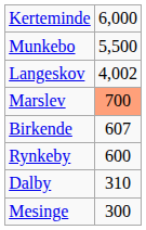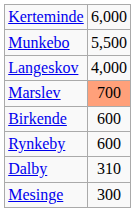Langeskov | column 2: 4,002 -> 4,000
Birkende | column 2: 607 -> 600
